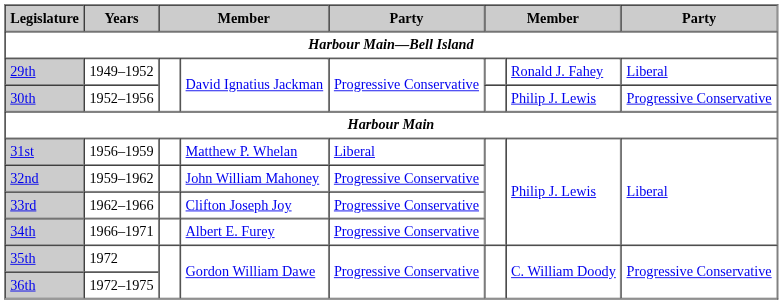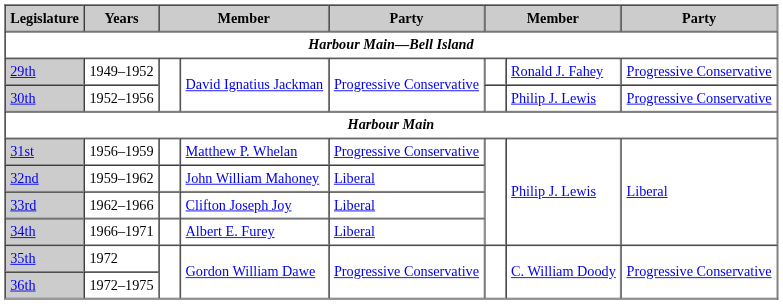29th | column 8: Liberal -> Progressive Conservative
31st | column 5: Liberal -> Progressive Conservative
32nd | column 5: Progressive Conservative -> Liberal
33rd | column 5: Progressive Conservative -> Liberal
34th | column 5: Progressive Conservative -> Liberal
